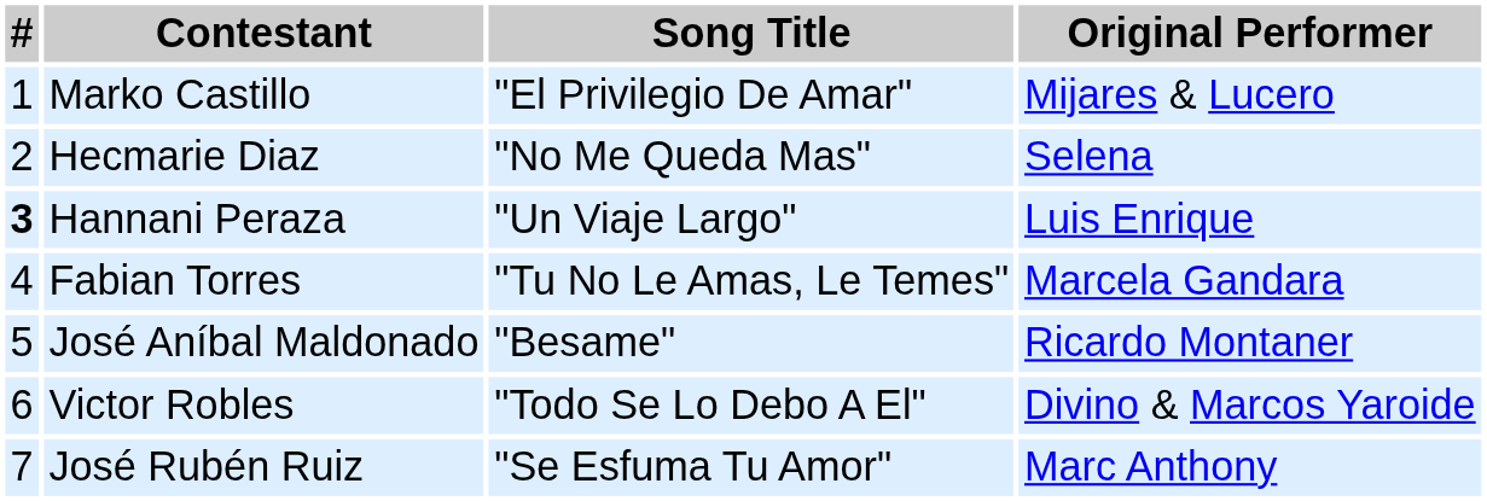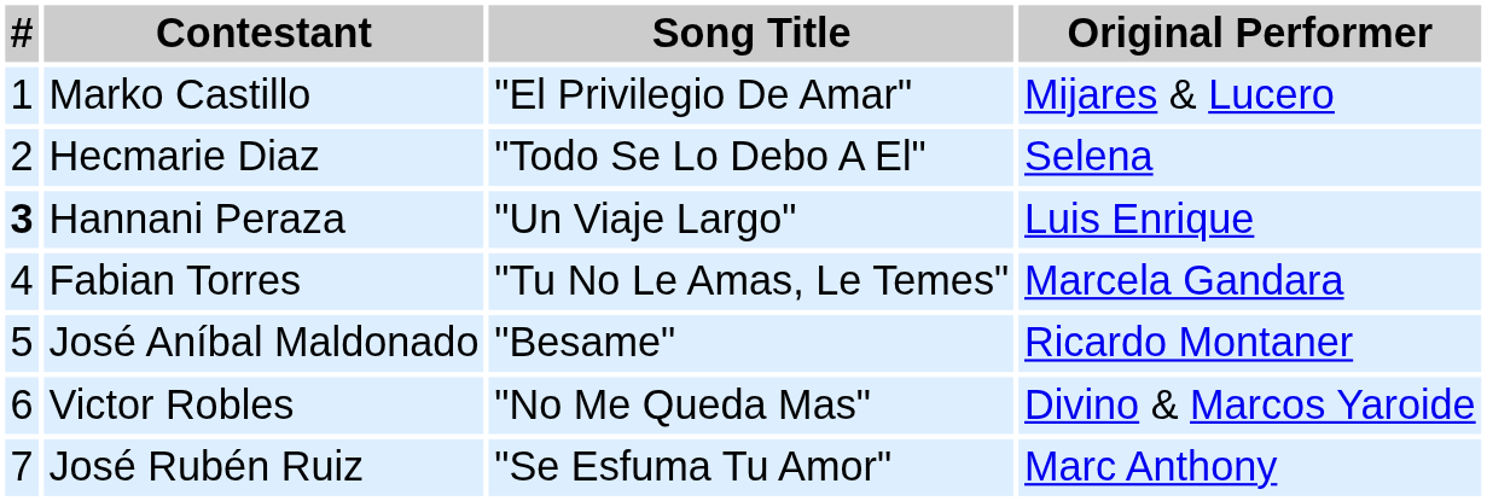Hecmarie Diaz | Song Title: "No Me Queda Mas" -> "Todo Se Lo Debo A El"
Victor Robles | Song Title: "Todo Se Lo Debo A El" -> "No Me Queda Mas"
